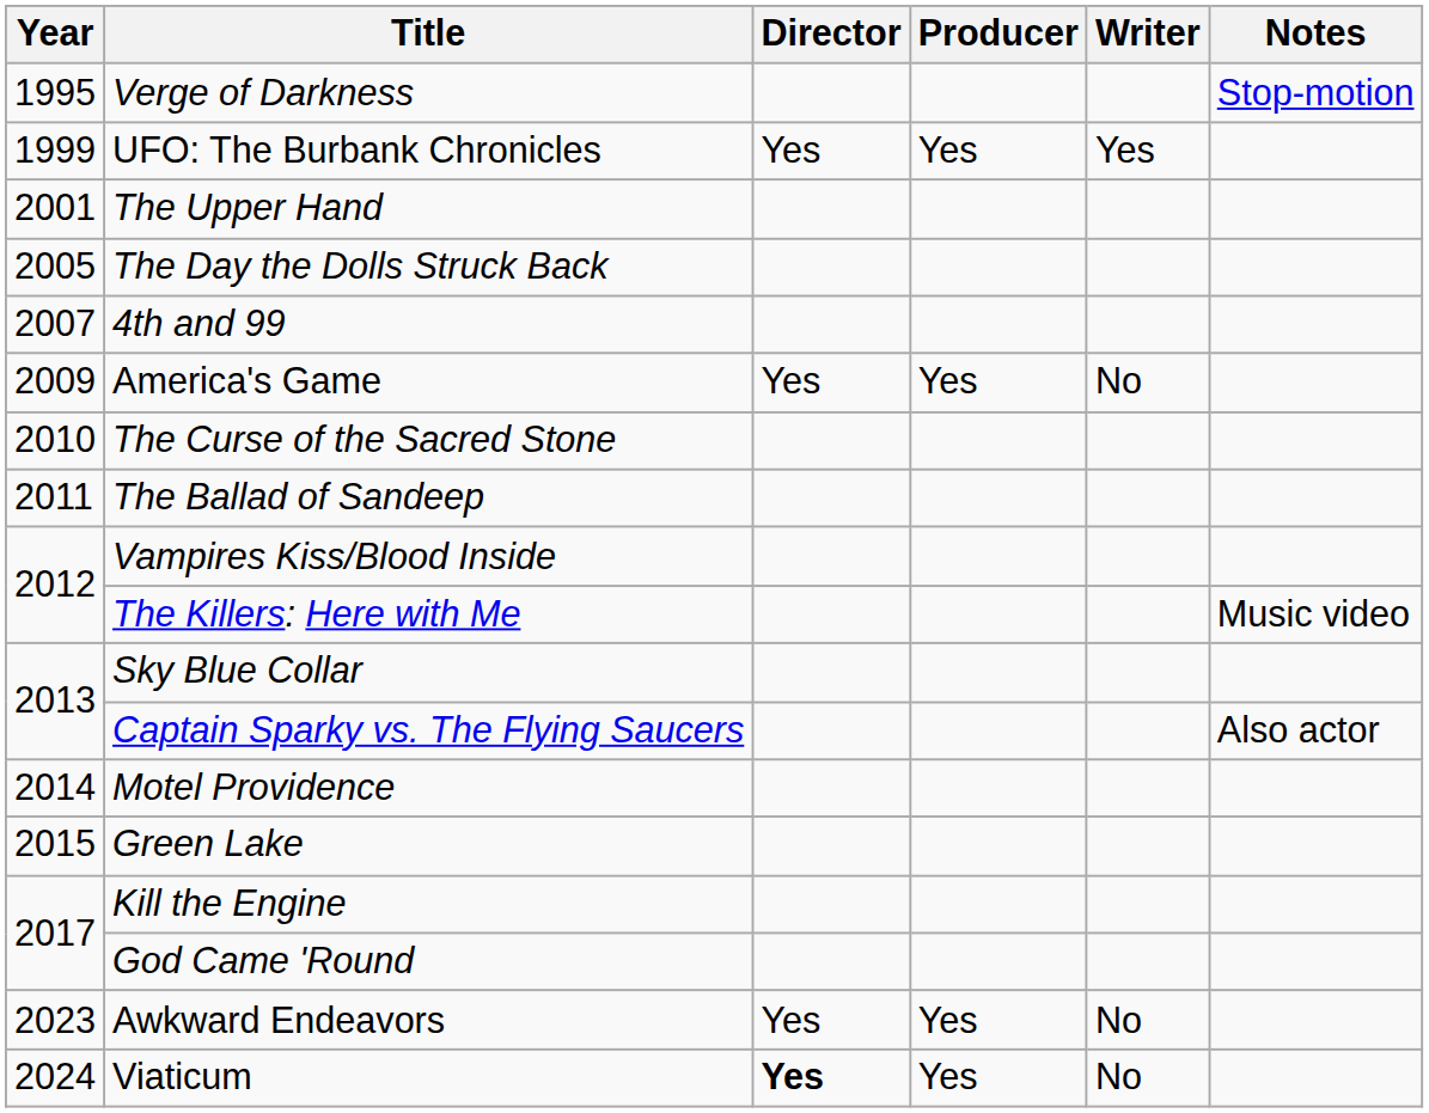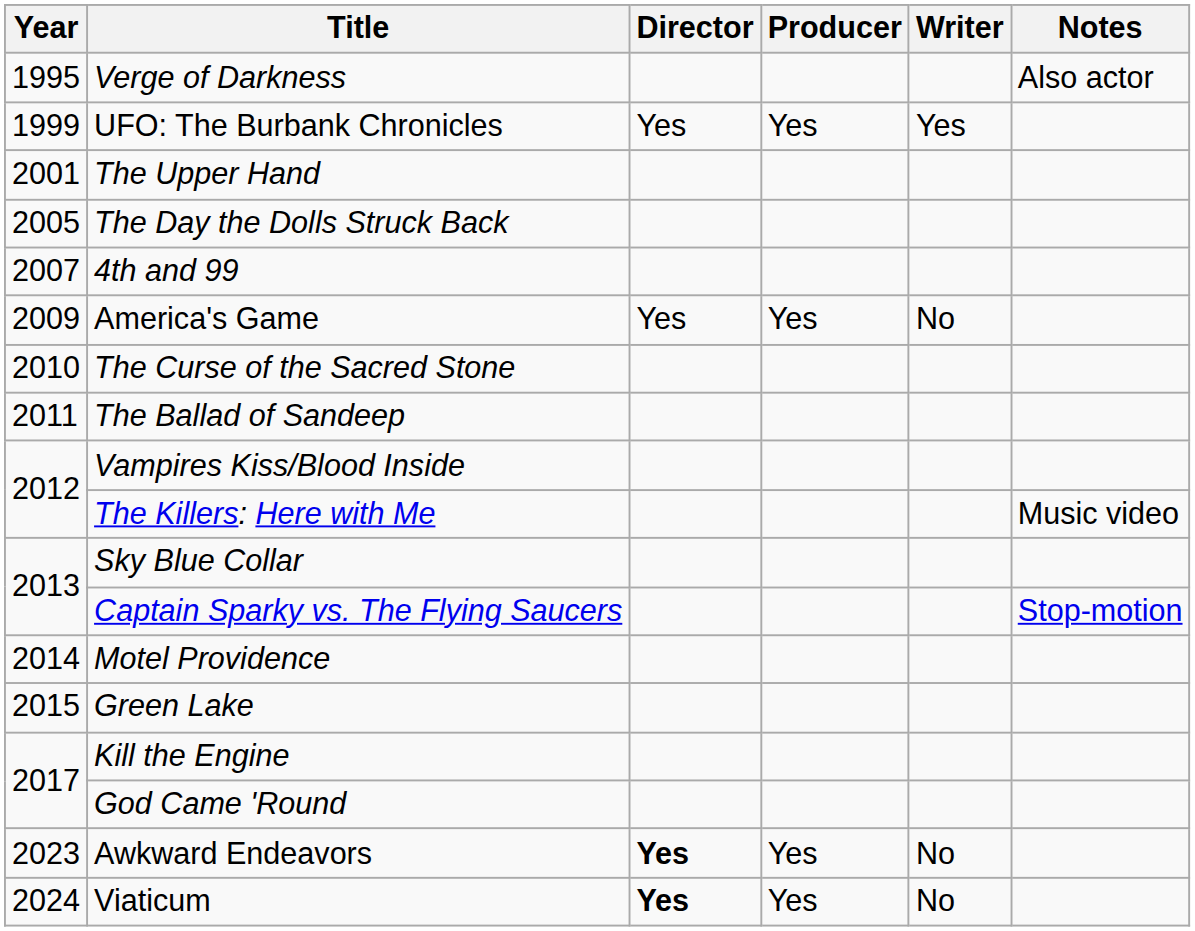Verge of Darkness | Notes: Stop-motion -> Also actor
Captain Sparky vs. The Flying Saucers | Notes: Also actor -> Stop-motion
Awkward Endeavors | Director: normal -> bold
